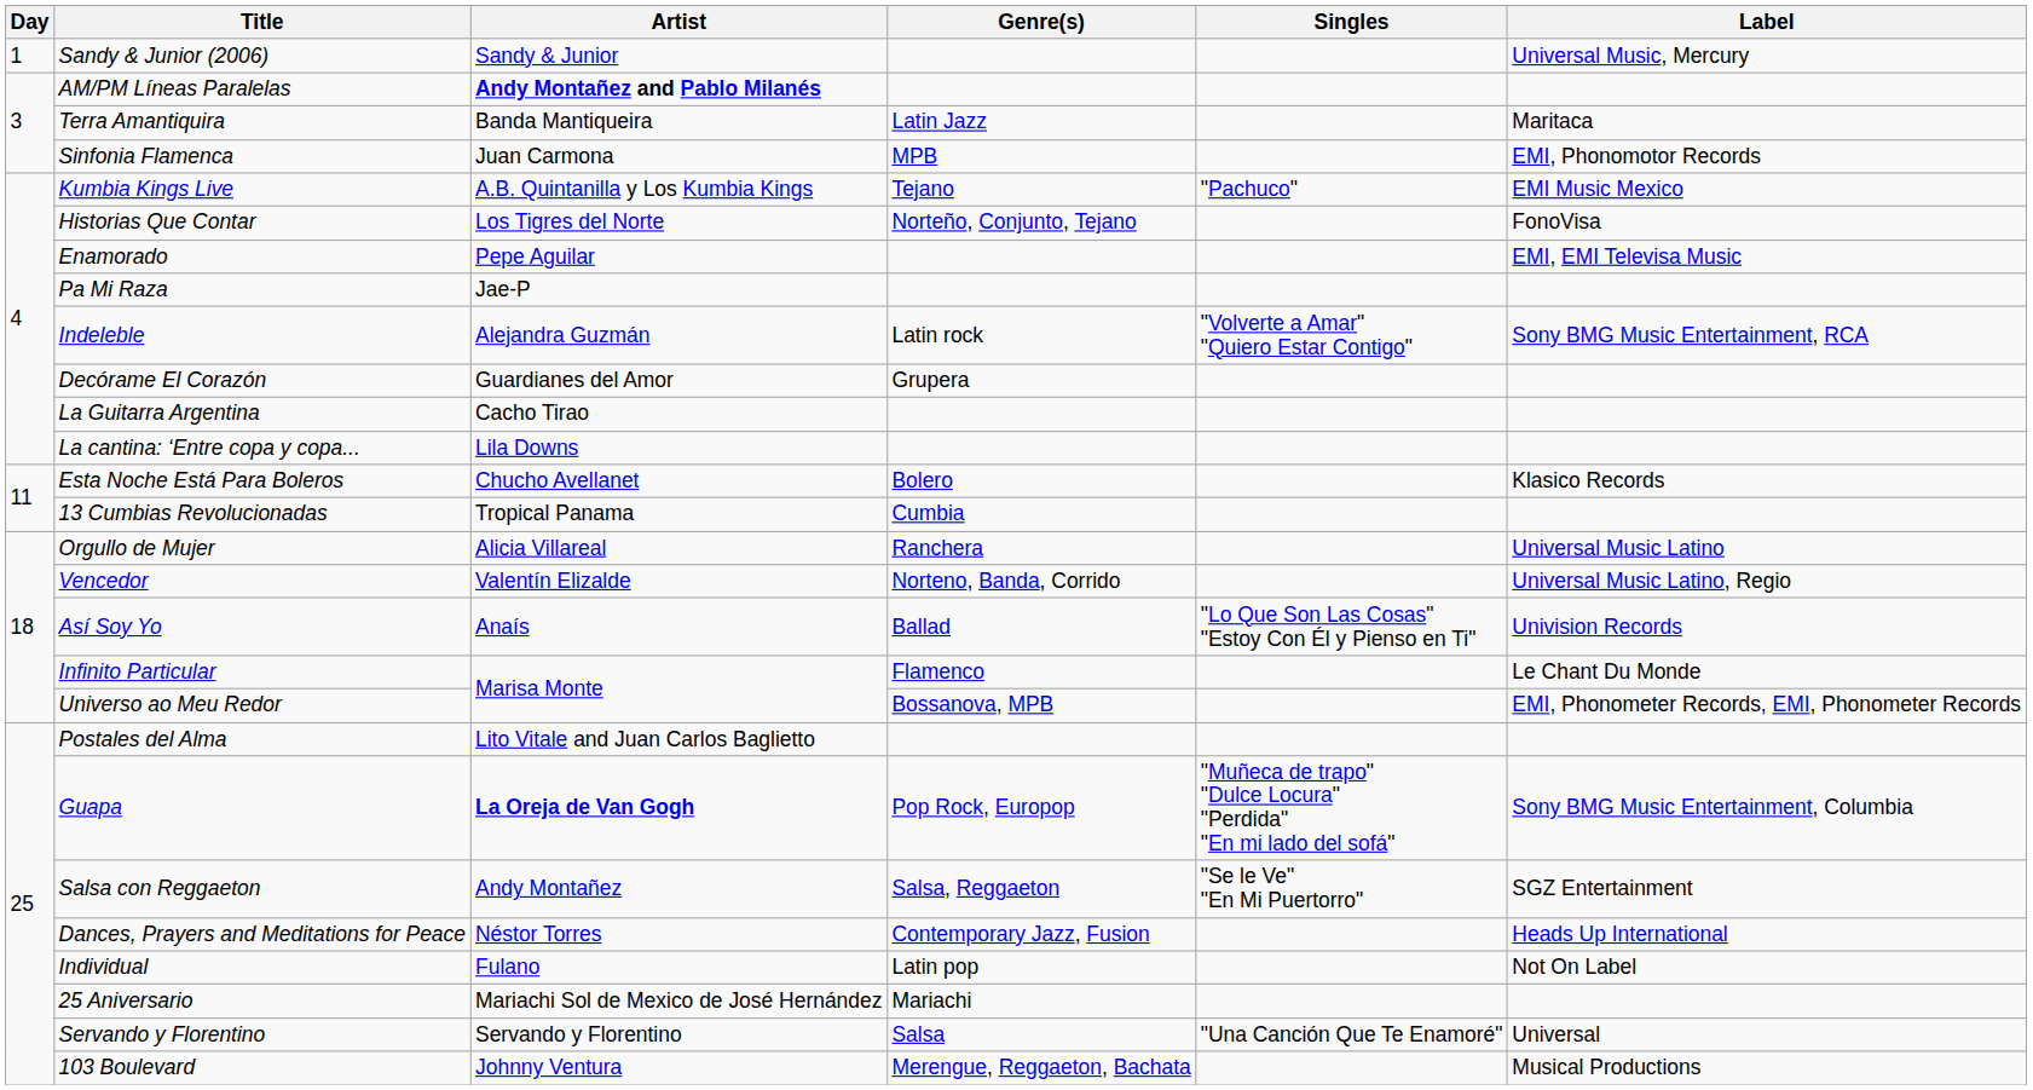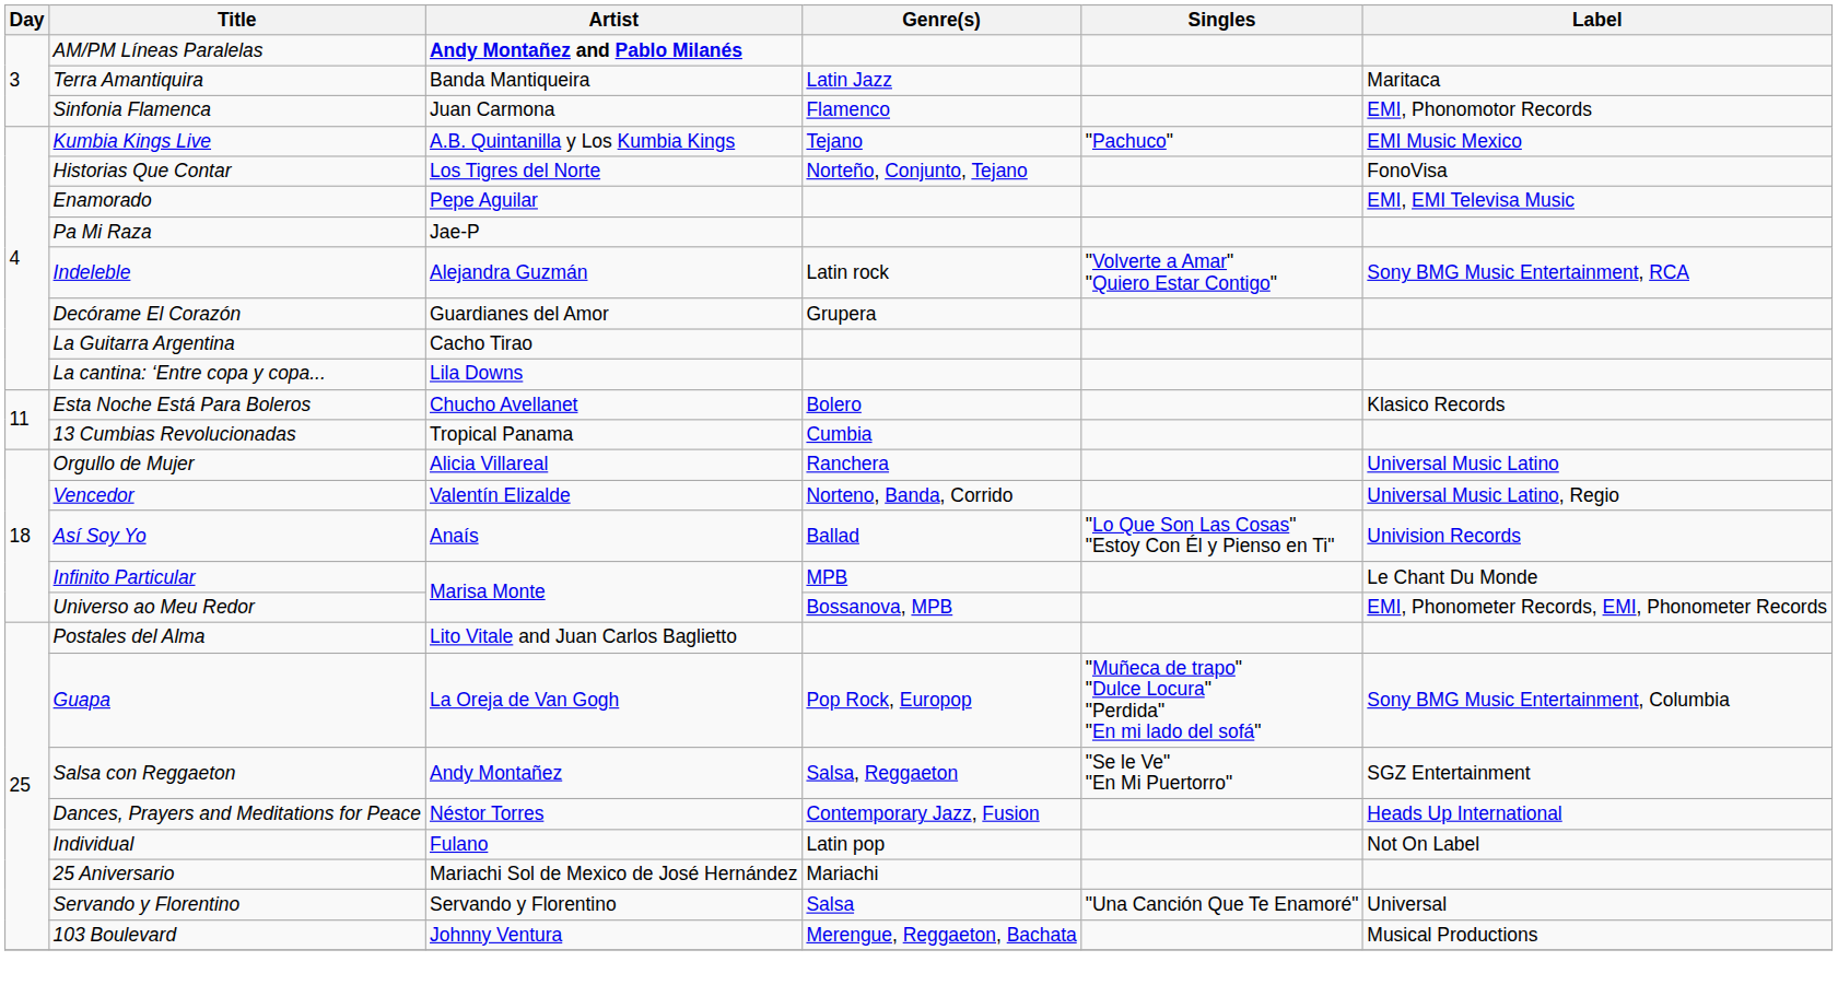- row: 1 | Sandy & Junior (2006) | Sandy & Junior | Universal Music, Mercury
Sinfonia Flamenca | Genre(s): MPB -> Flamenco
Infinito Particular | Genre(s): Flamenco -> MPB
Guapa | Artist: bold -> normal
